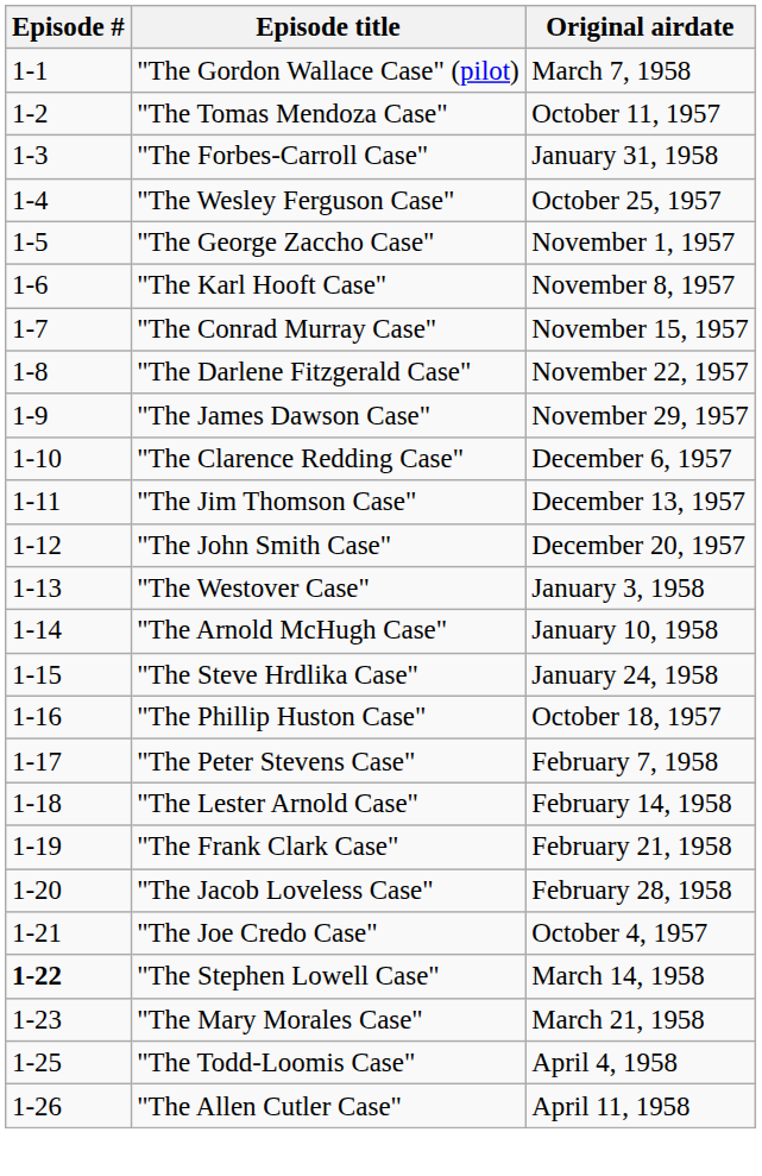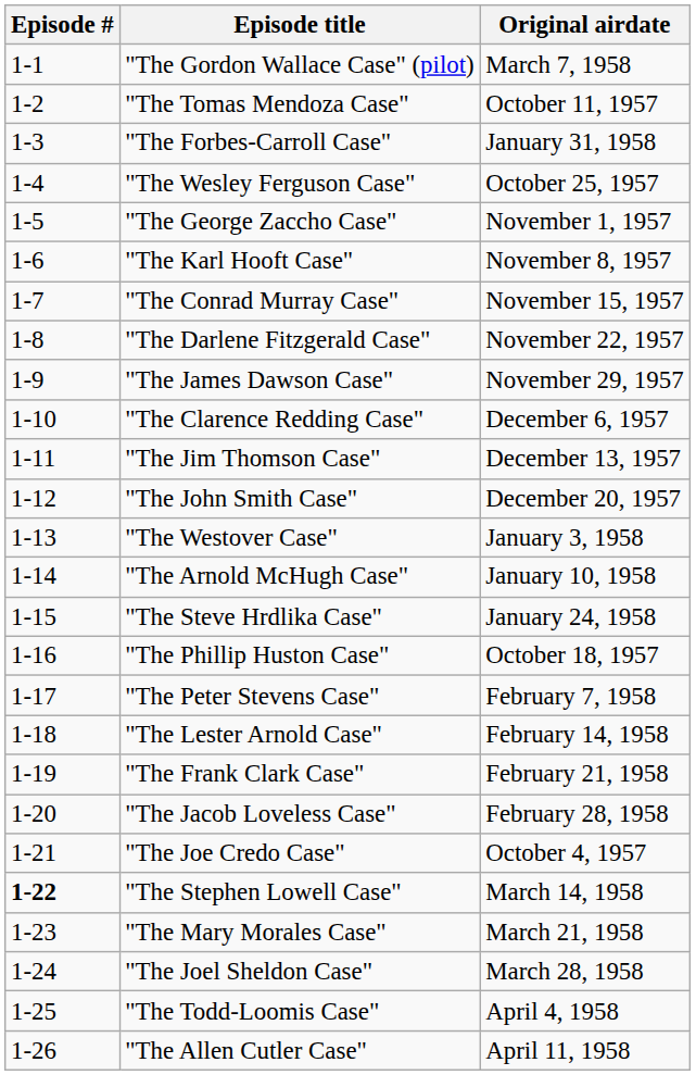+ row: 1-24 | "The Joel Sheldon Case" | March 28, 1958
